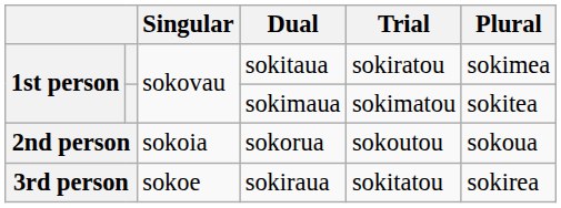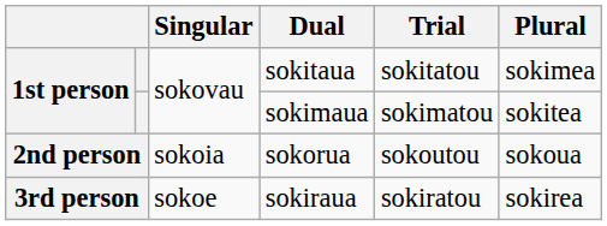sokitaua | Trial: sokiratou -> sokitatou
sokiraua | Trial: sokitatou -> sokiratou
